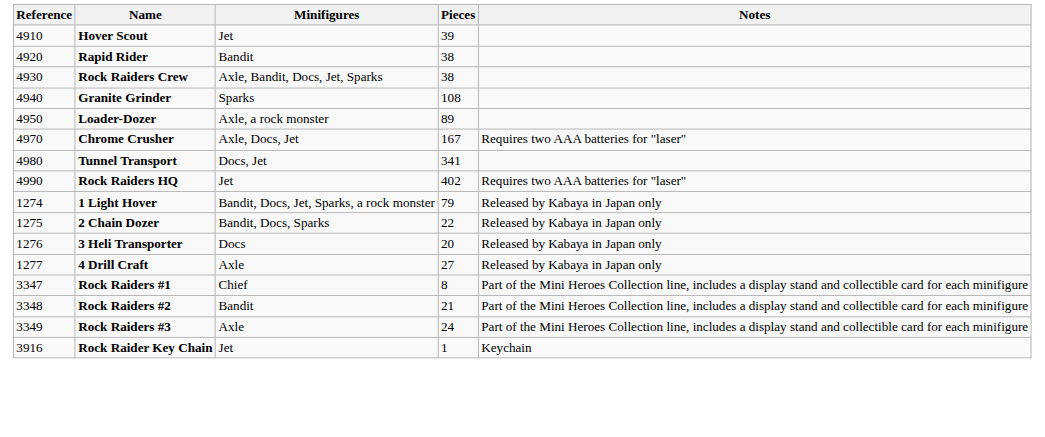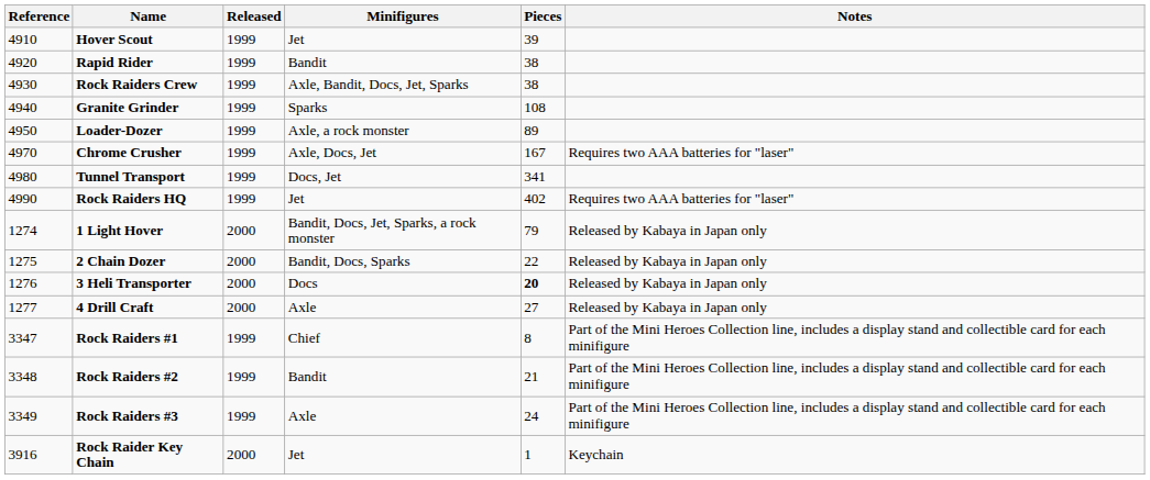+ column: Released | 1999 | 1999 | 1999 | 1999 | 1999 | 1999 | 1999 | 1999 | 2000 | 2000 | 2000 | 2000 | 1999 | 1999 | 1999 | 2000
3 Heli Transporter | Pieces: normal -> bold
